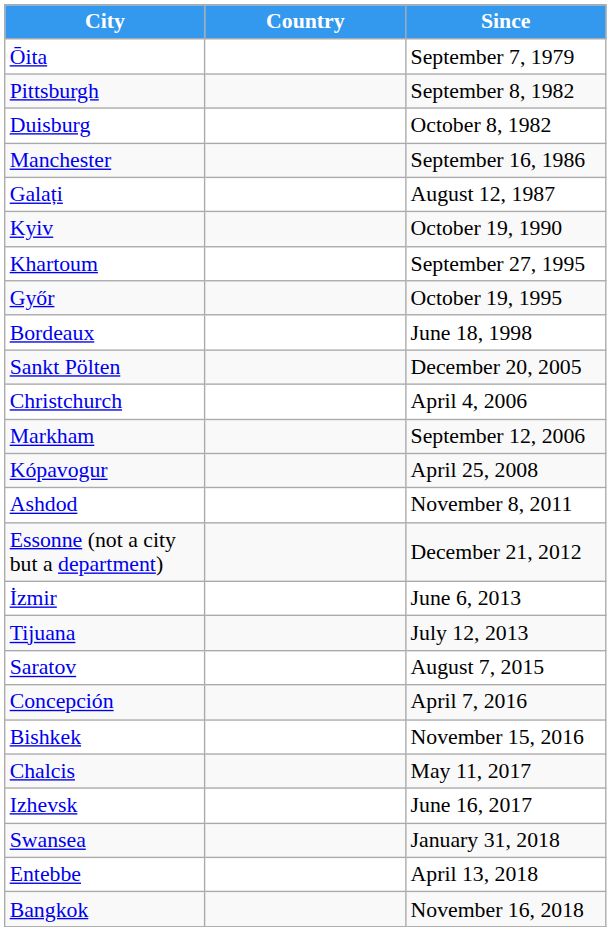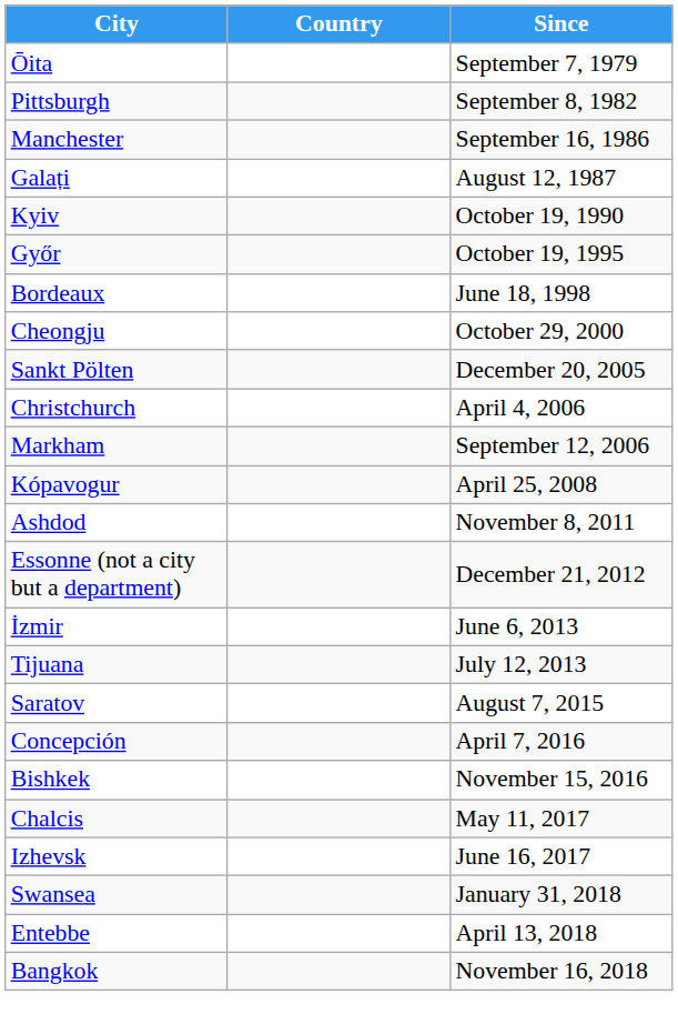- row: Duisburg | October 8, 1982
- row: Khartoum | September 27, 1995
+ row: Cheongju | October 29, 2000
